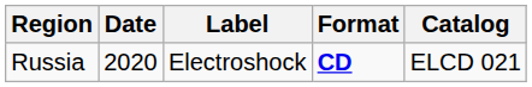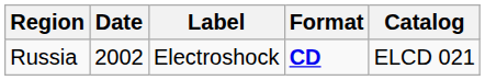Russia | Date: 2020 -> 2002
